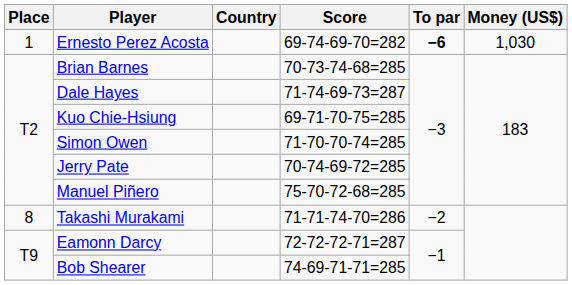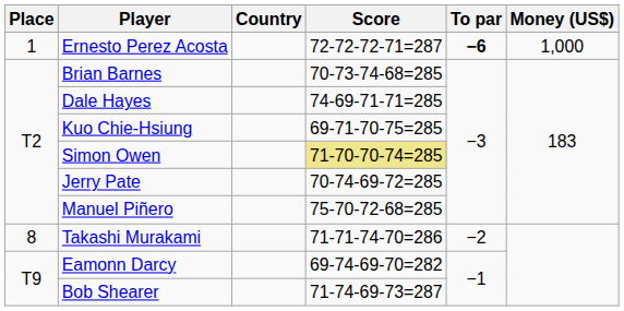Ernesto Perez Acosta | Score: 69-74-69-70=282 -> 72-72-72-71=287
Ernesto Perez Acosta | Money (US$): 1,030 -> 1,000
Dale Hayes | Score: 71-74-69-73=287 -> 74-69-71-71=285
Simon Owen | Score: no background -> khaki background
Eamonn Darcy | Score: 72-72-72-71=287 -> 69-74-69-70=282
Bob Shearer | Score: 74-69-71-71=285 -> 71-74-69-73=287
